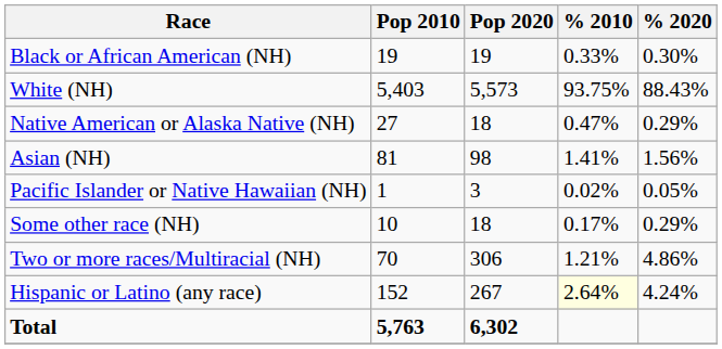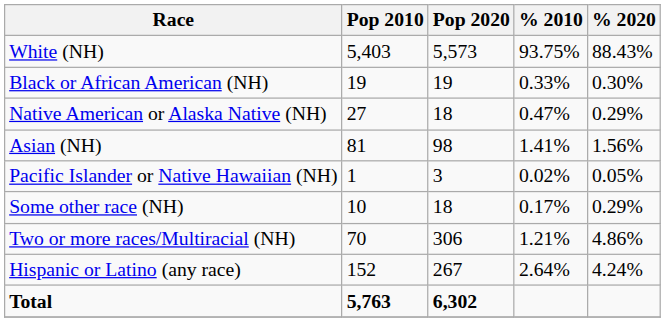rows swapped: White (NH) <-> Black or African American (NH)
Hispanic or Latino (any race) | % 2010: lightyellow background -> no background
